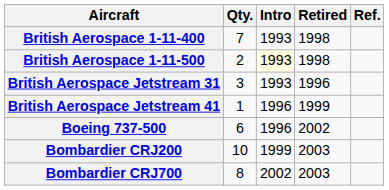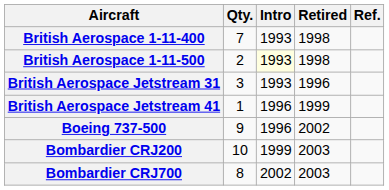Boeing 737-500 | Qty.: 6 -> 9
